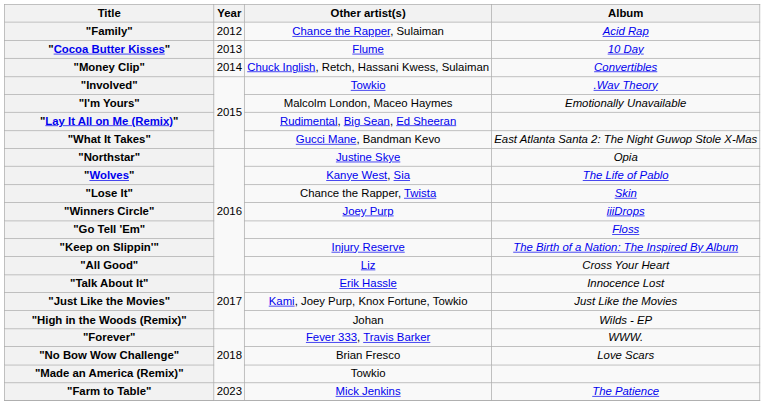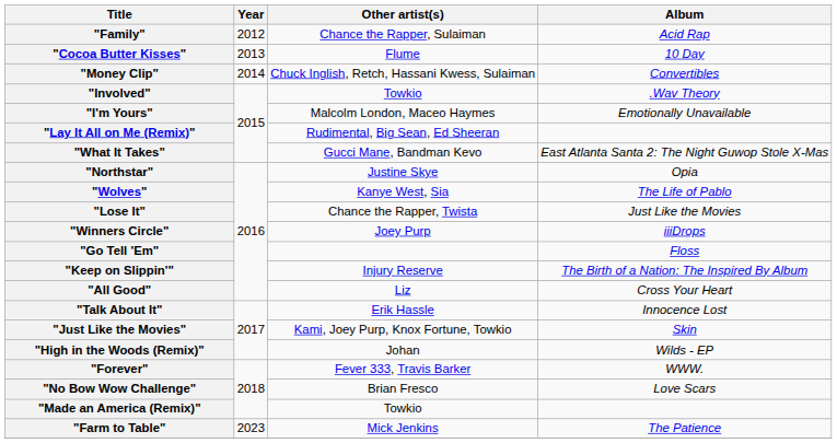"Lose It" | Album: Skin -> Just Like the Movies
"Just Like the Movies" | Album: Just Like the Movies -> Skin
